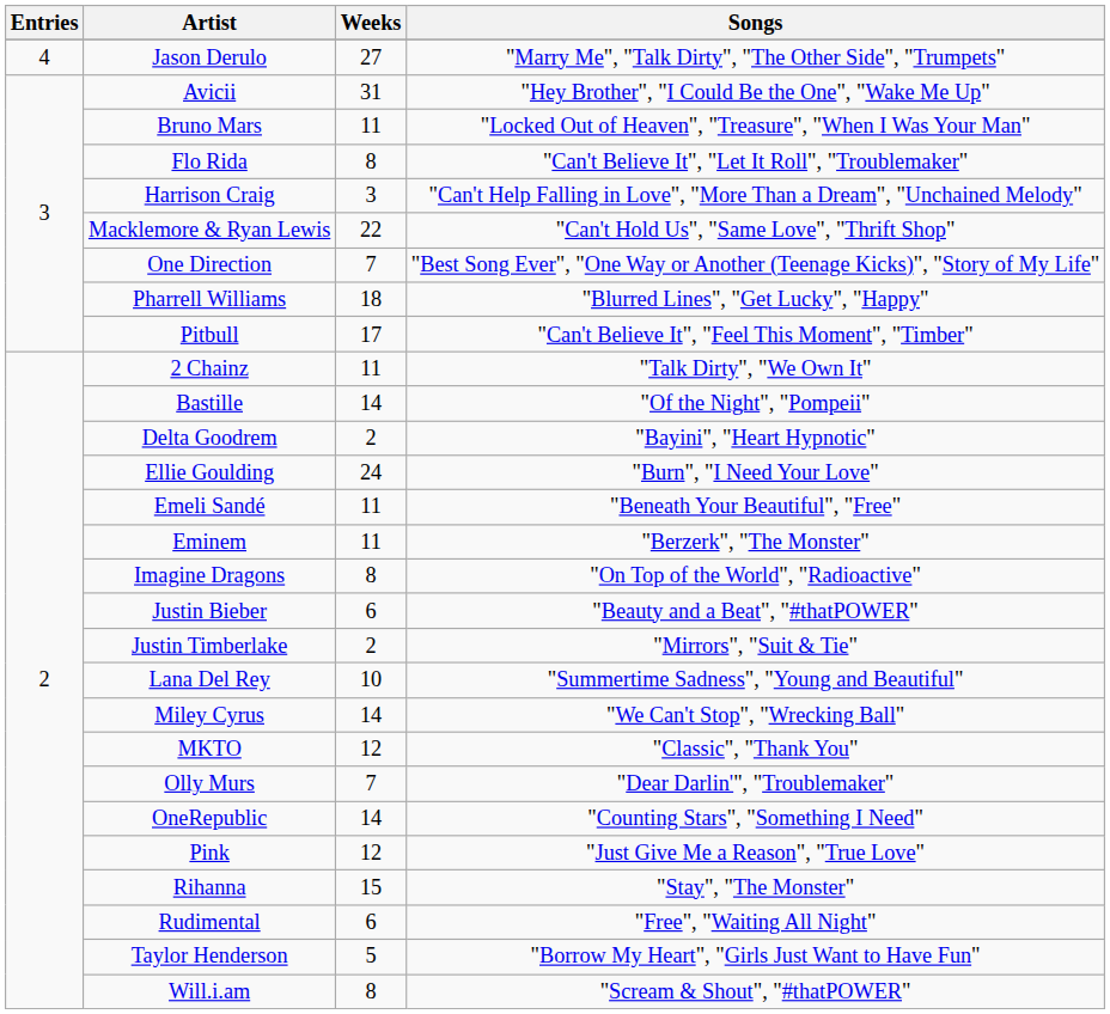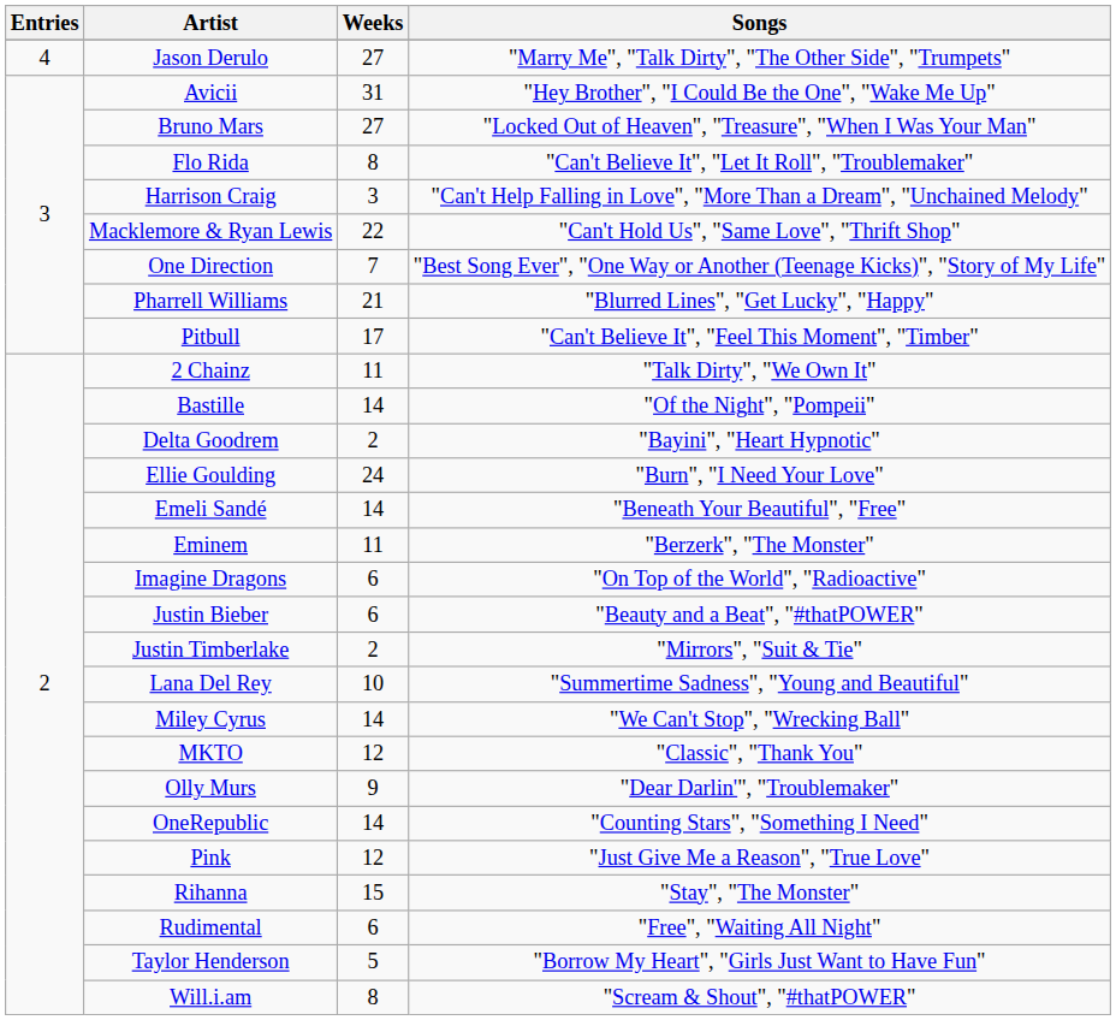Bruno Mars | Weeks: 11 -> 27
Pharrell Williams | Weeks: 18 -> 21
Emeli Sandé | Weeks: 11 -> 14
Imagine Dragons | Weeks: 8 -> 6
Olly Murs | Weeks: 7 -> 9
